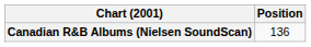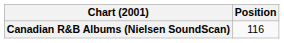Canadian R&B Albums (Nielsen SoundScan) | Position: 136 -> 116
